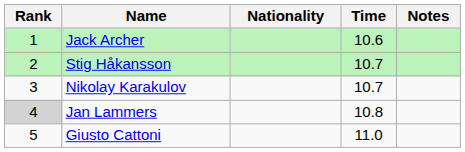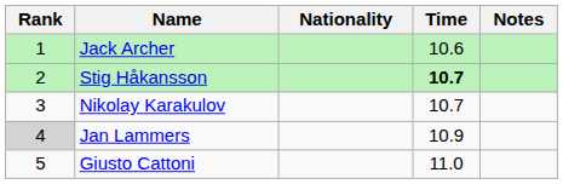Stig Håkansson | Time: normal -> bold
Jan Lammers | Time: 10.8 -> 10.9
